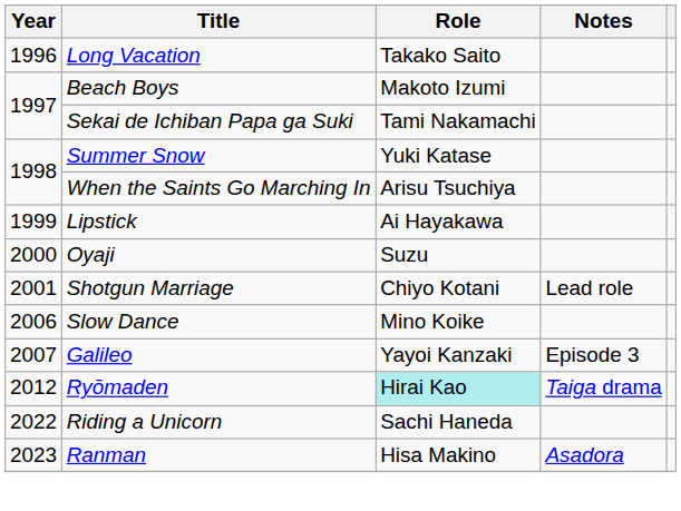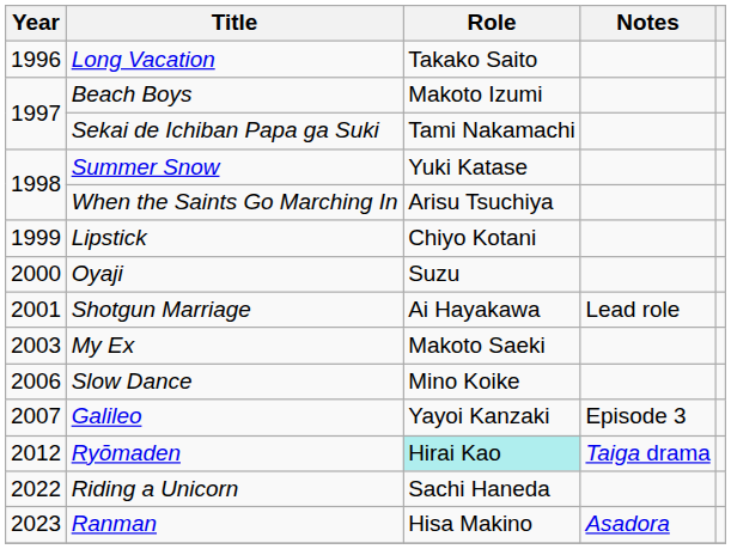Lipstick | Role: Ai Hayakawa -> Chiyo Kotani
Shotgun Marriage | Role: Chiyo Kotani -> Ai Hayakawa
+ row: 2003 | My Ex | Makoto Saeki
